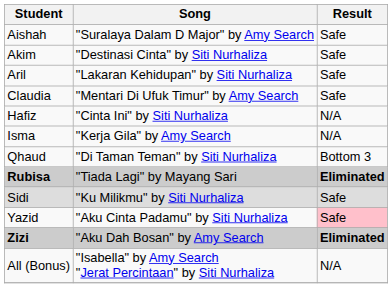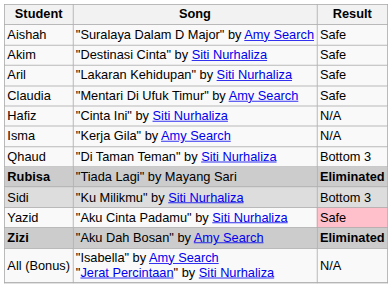Sidi | Result: Safe -> Bottom 3
